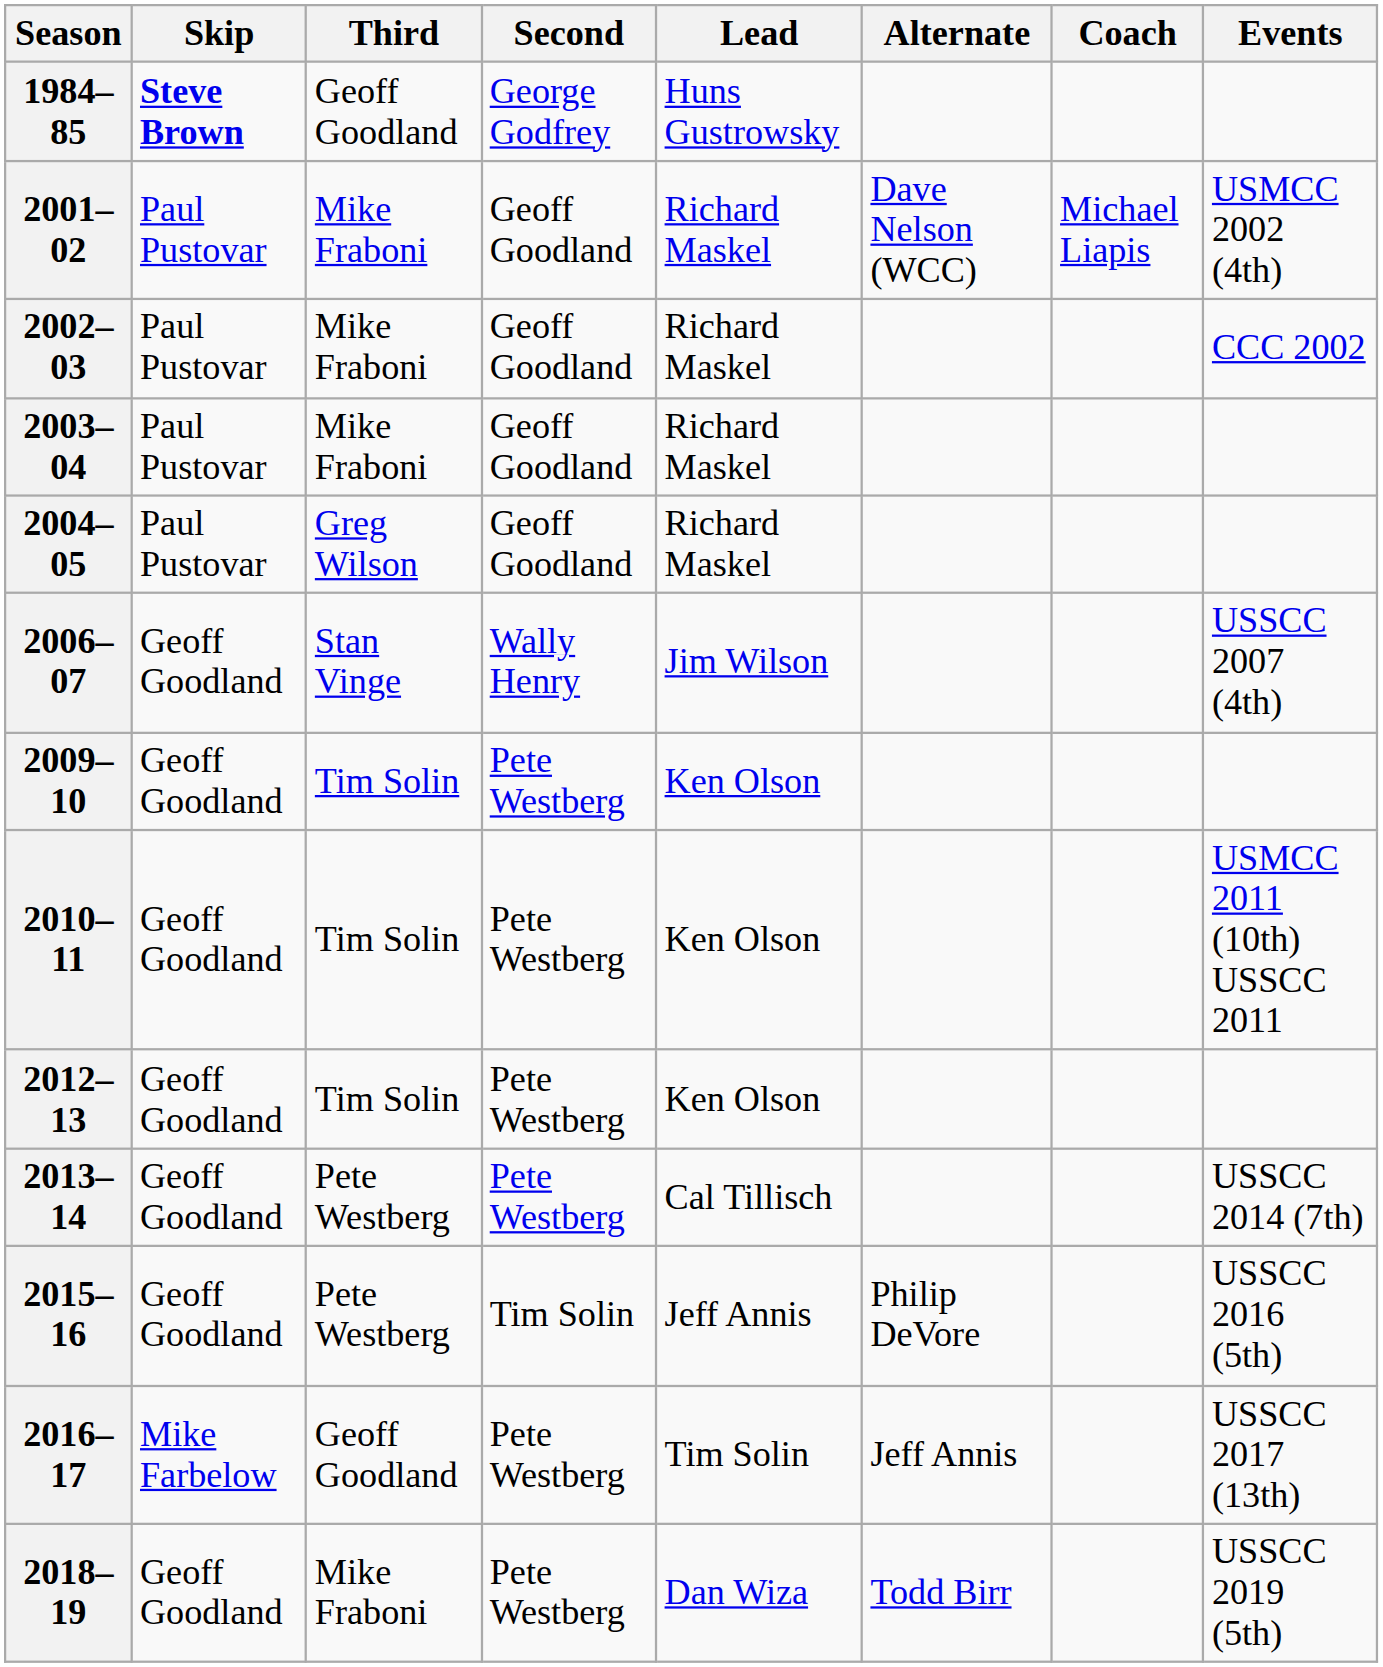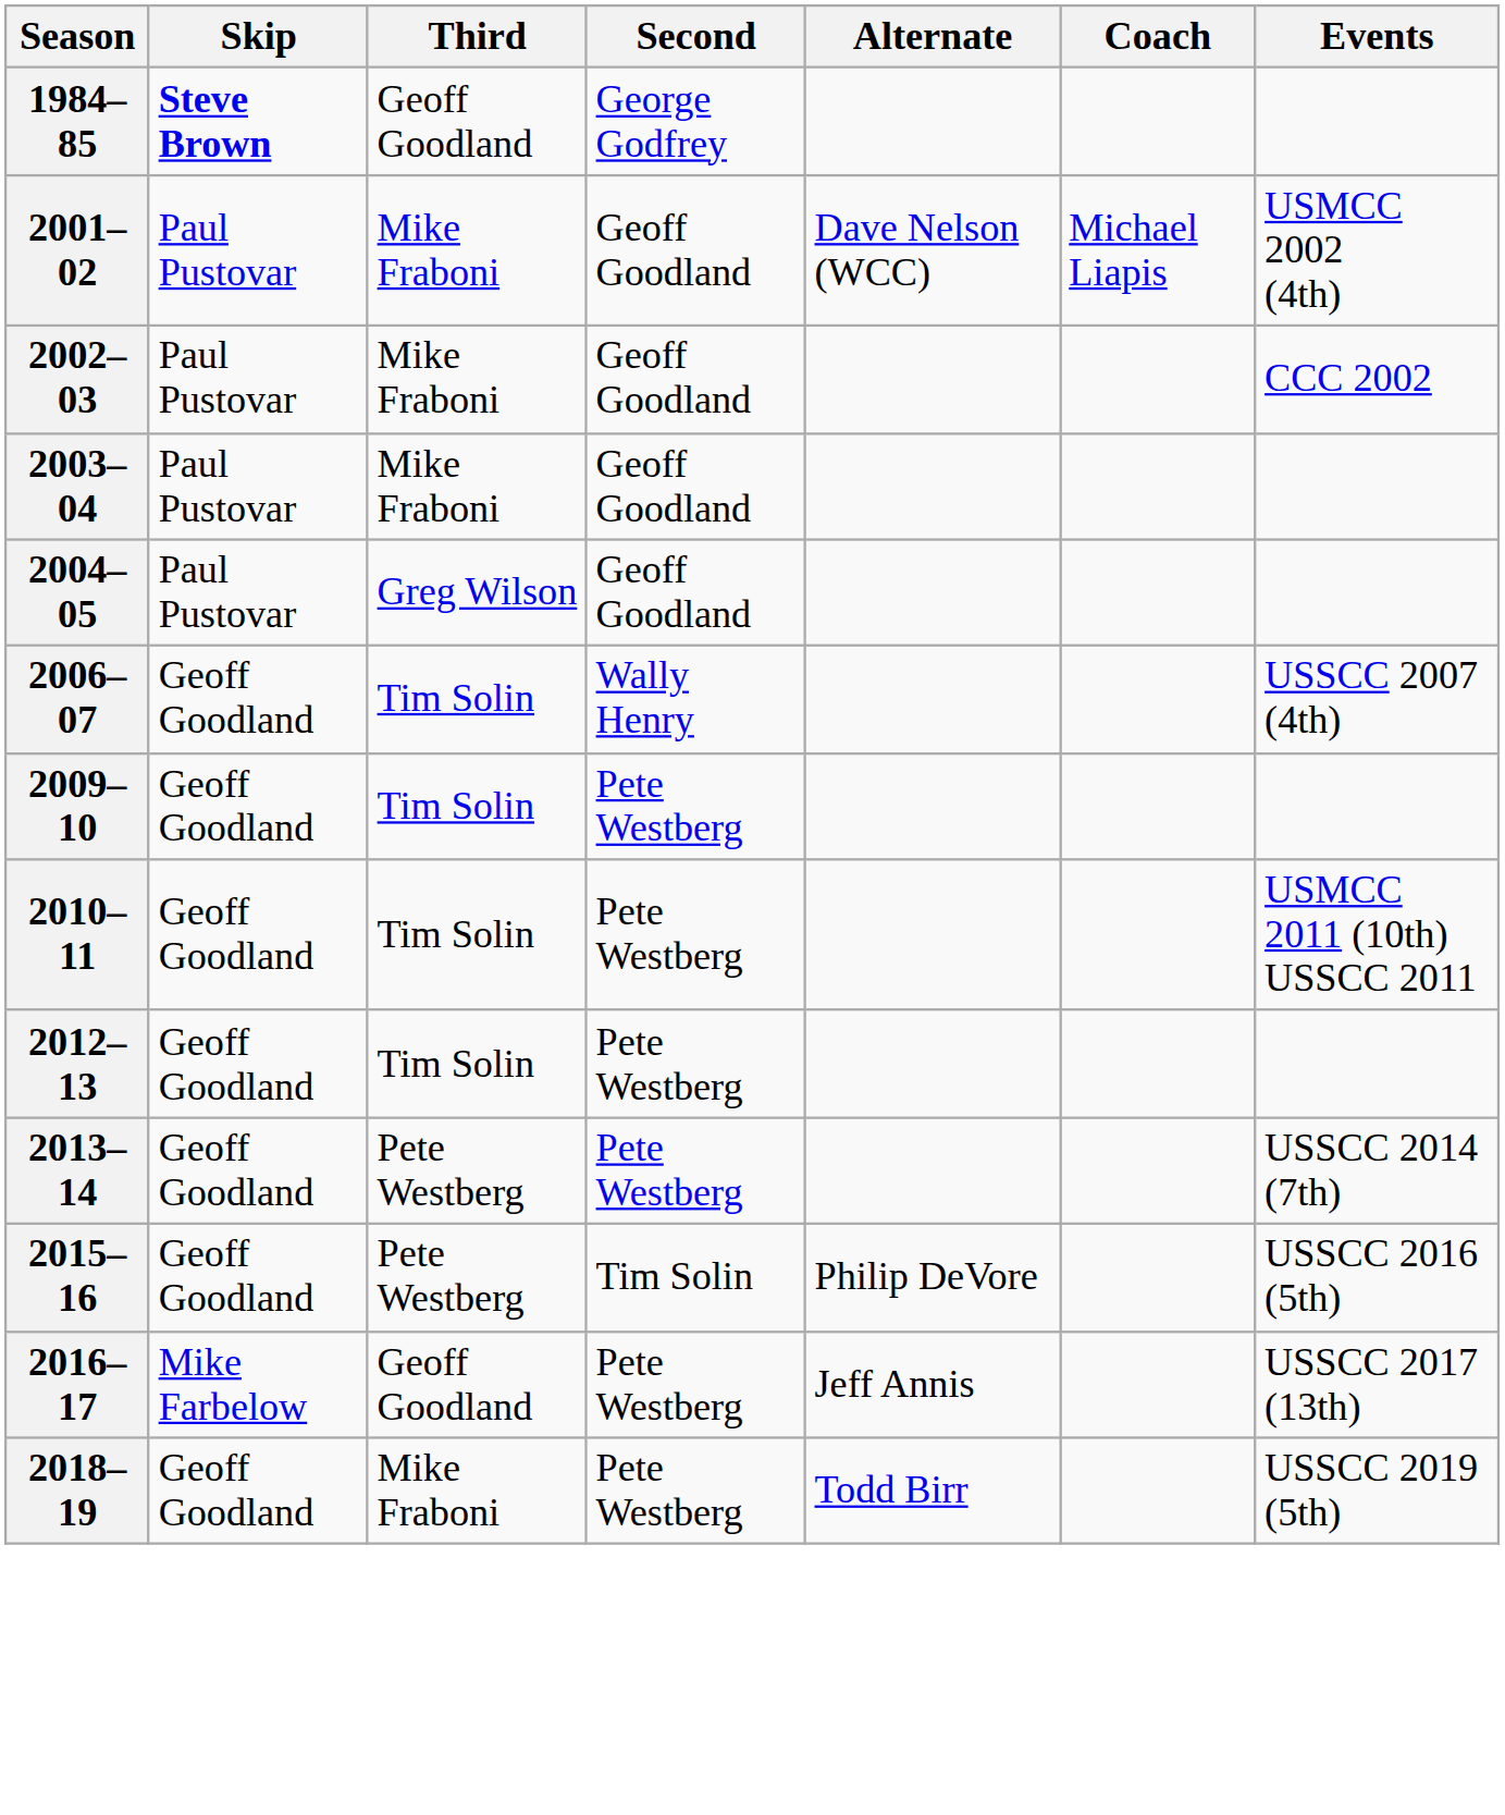- column: Lead | Huns Gustrowsky | Richard Maskel | Richard Maskel | Richard Maskel | Richard Maskel | Jim Wilson | Ken Olson | Ken Olson | Ken Olson | Cal Tillisch | Jeff Annis | Tim Solin | Dan Wiza
2006–07 | Third: Stan Vinge -> Tim Solin
